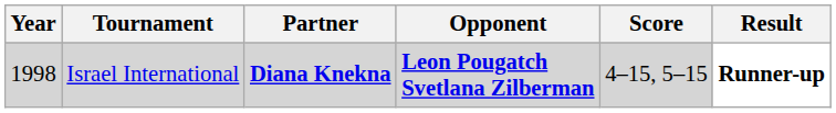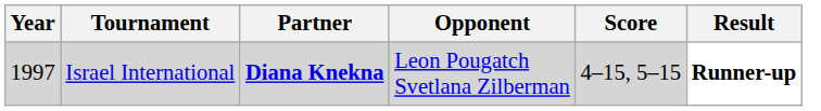Israel International | Year: 1998 -> 1997
Israel International | Opponent: bold -> normal
